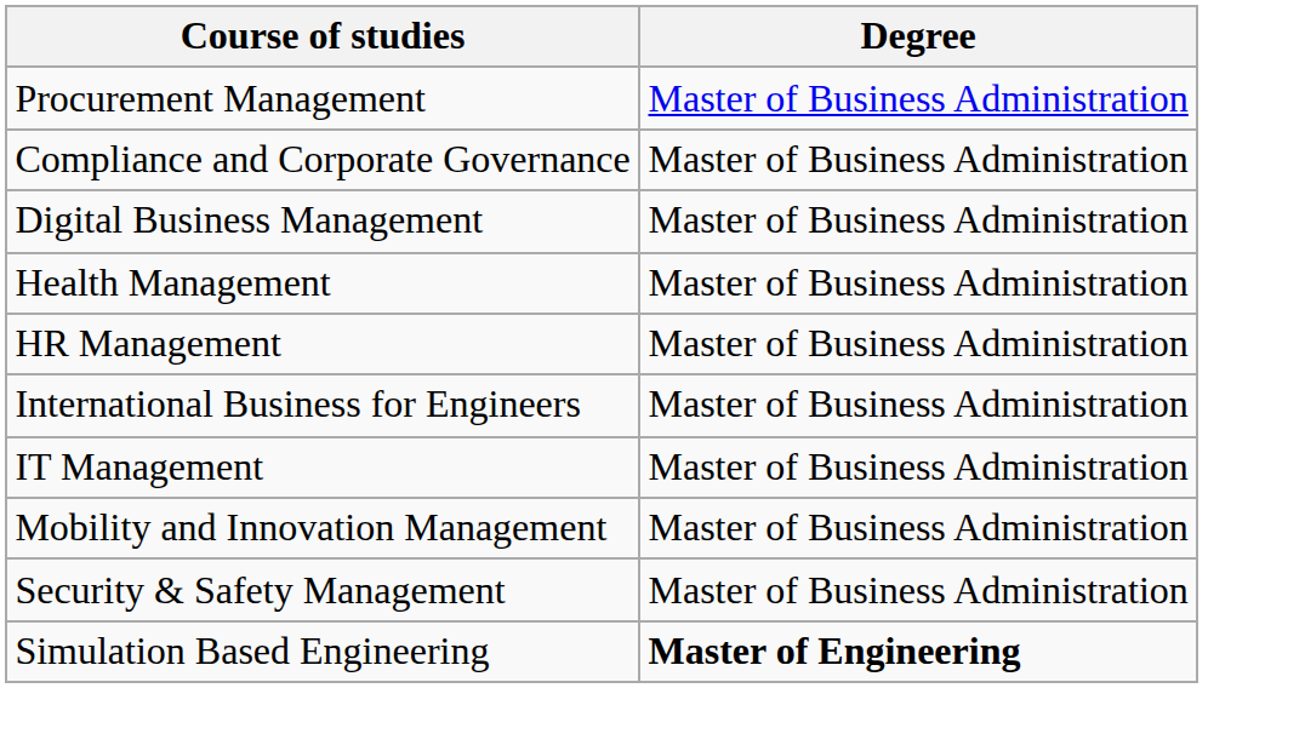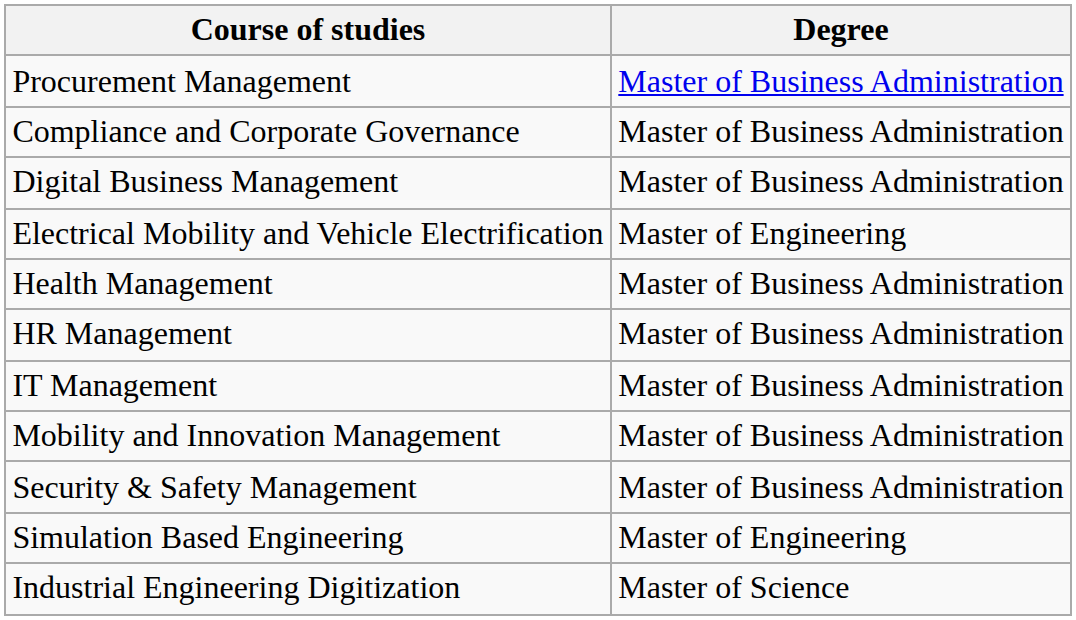+ row: Electrical Mobility and Vehicle Electrification | Master of Engineering
- row: International Business for Engineers | Master of Business Administration
Simulation Based Engineering | Degree: bold -> normal
+ row: Industrial Engineering Digitization | Master of Science
